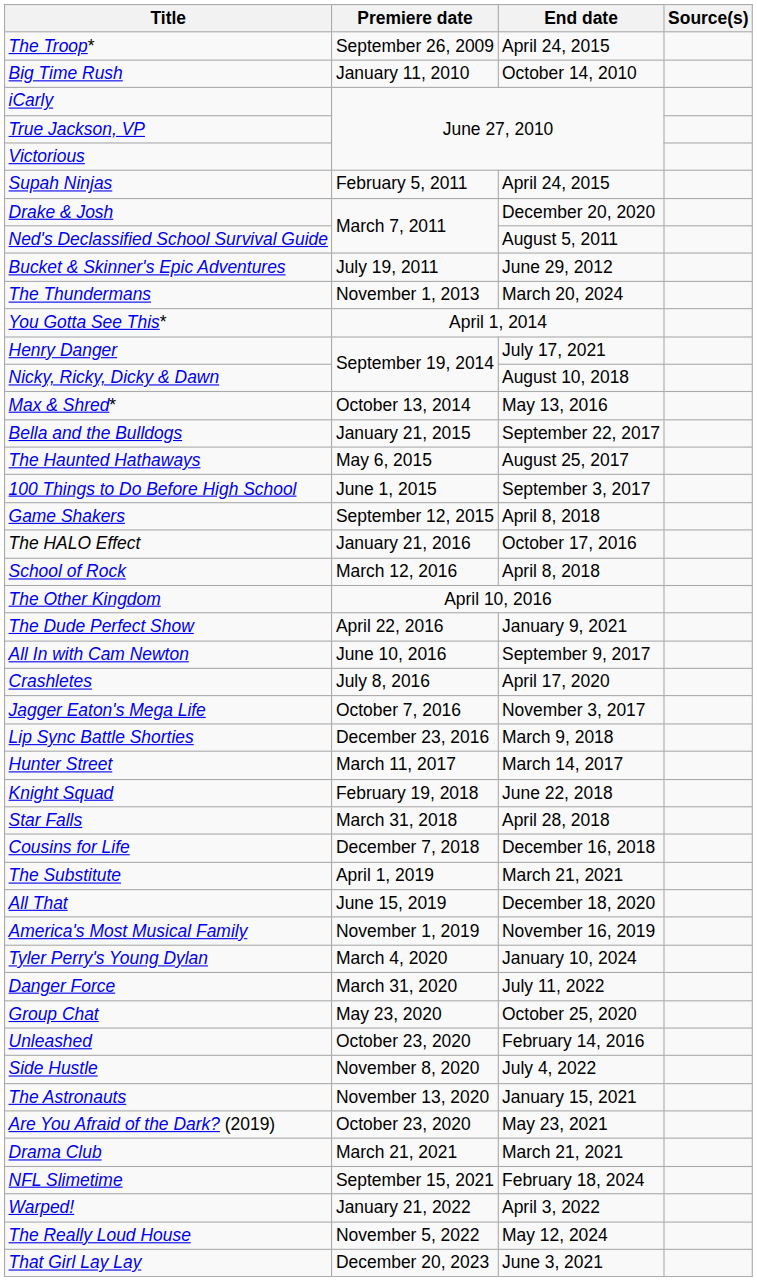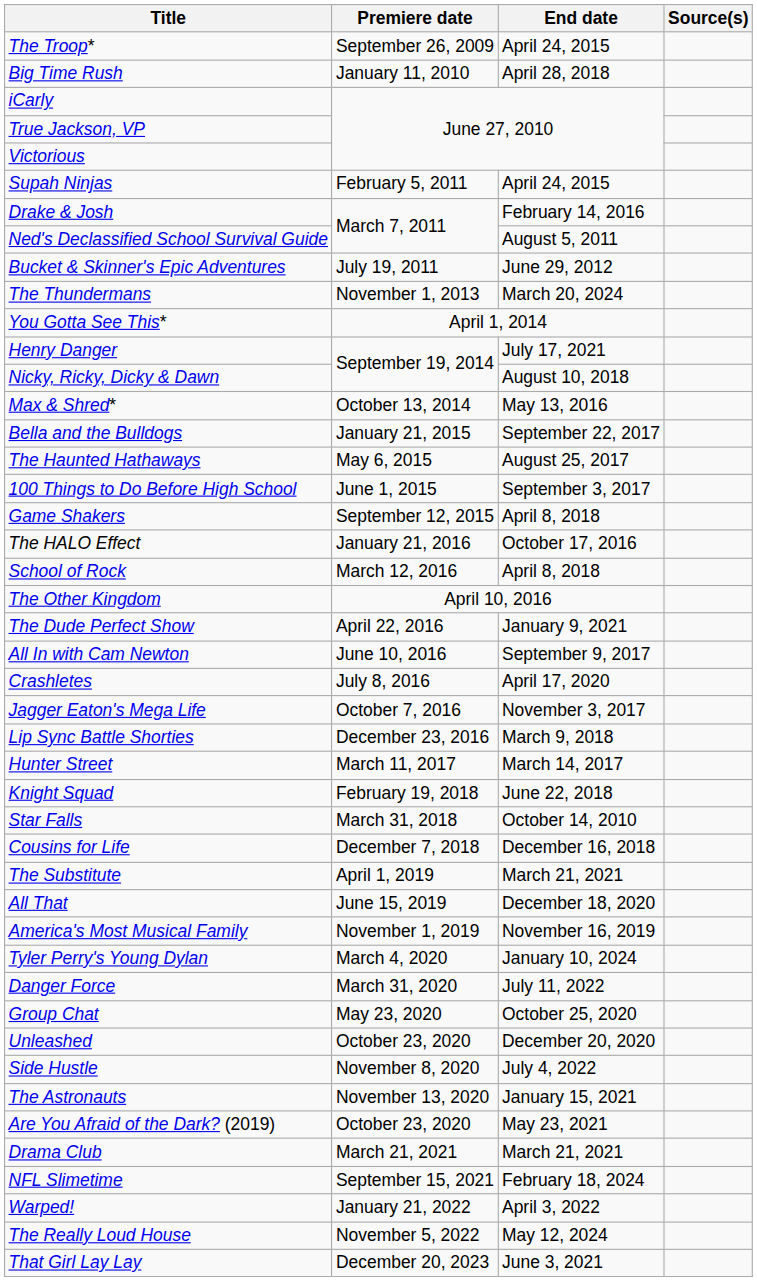Big Time Rush | End date: October 14, 2010 -> April 28, 2018
Drake & Josh | End date: December 20, 2020 -> February 14, 2016
Star Falls | End date: April 28, 2018 -> October 14, 2010
Unleashed | End date: February 14, 2016 -> December 20, 2020
